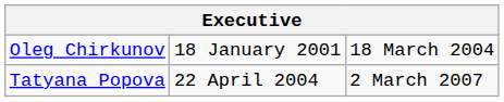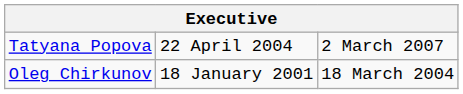rows swapped: Oleg Chirkunov <-> Tatyana Popova
